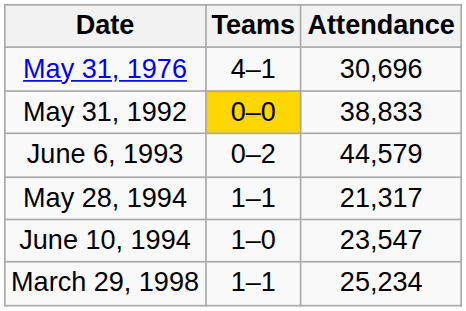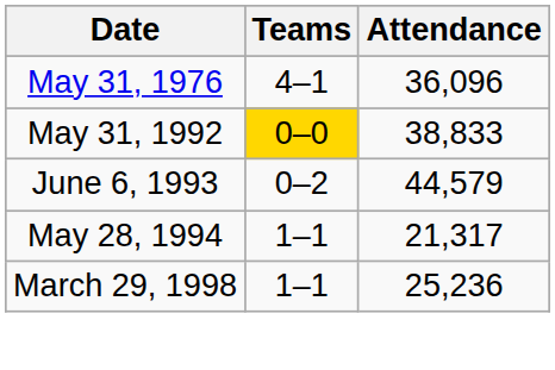May 31, 1976 | Attendance: 30,696 -> 36,096
- row: June 10, 1994 | 1–0 | 23,547
March 29, 1998 | Attendance: 25,234 -> 25,236
